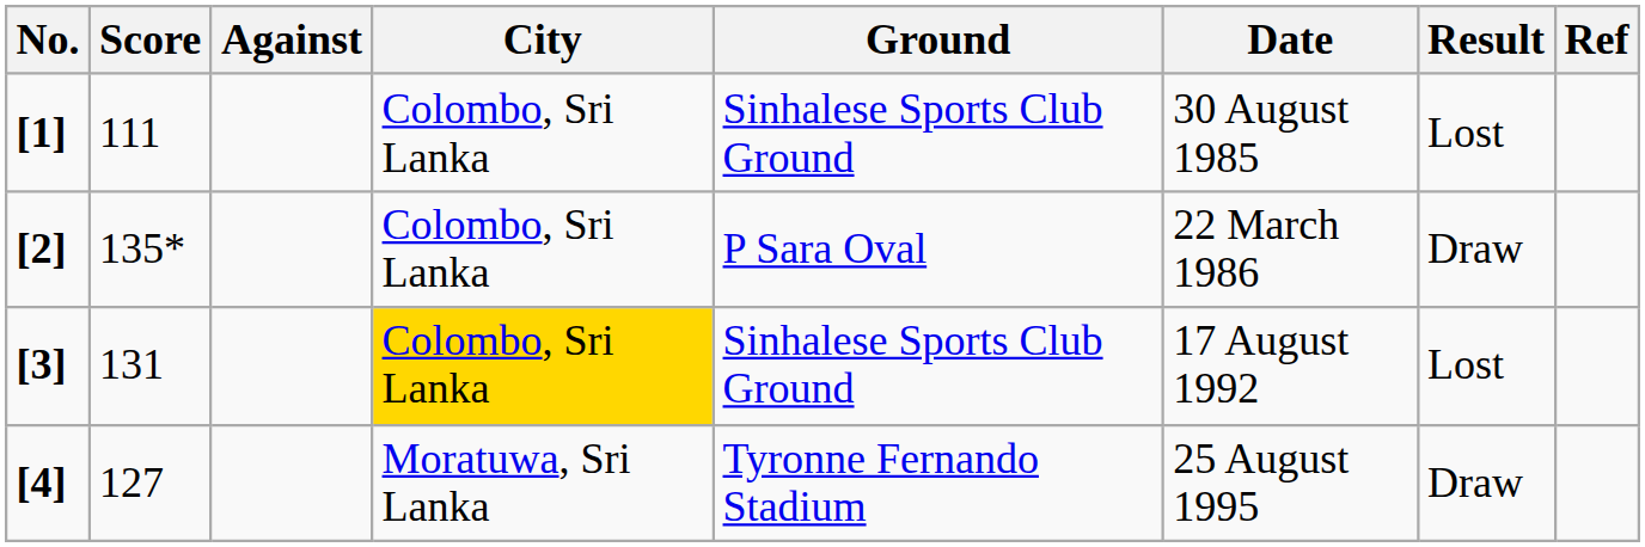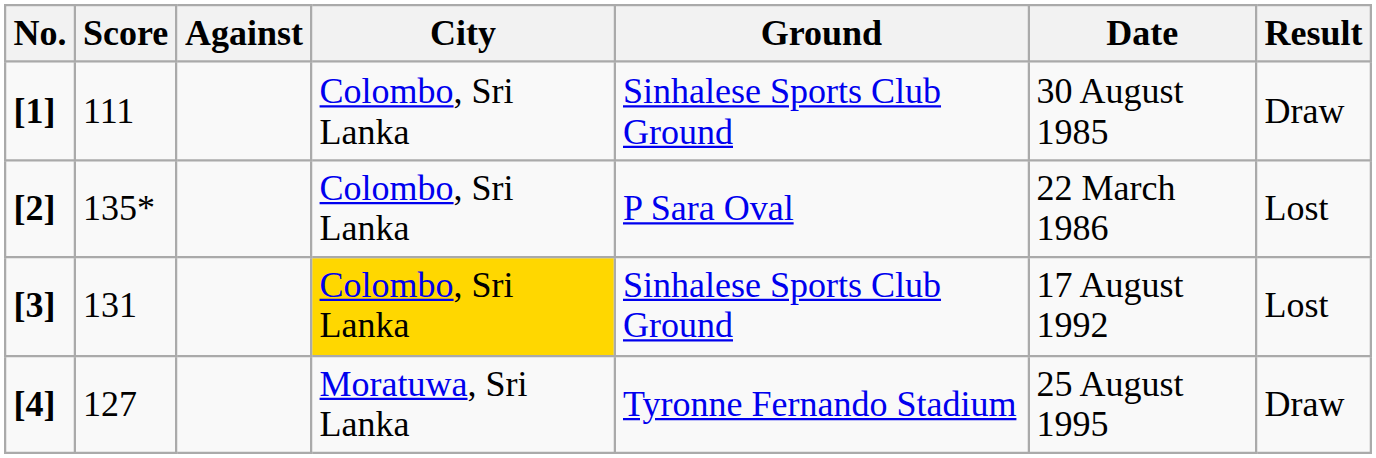- column: Ref
[1] | Result: Lost -> Draw
[2] | Result: Draw -> Lost
